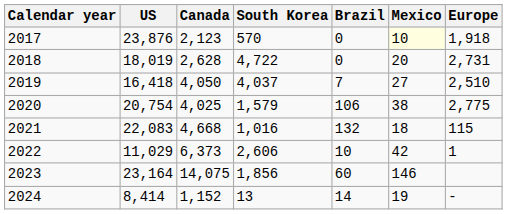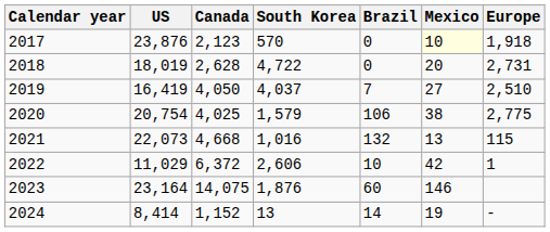2019 | US: 16,418 -> 16,419
2021 | US: 22,083 -> 22,073
2021 | Mexico: 18 -> 13
2022 | Canada: 6,373 -> 6,372
2023 | South Korea: 1,856 -> 1,876
